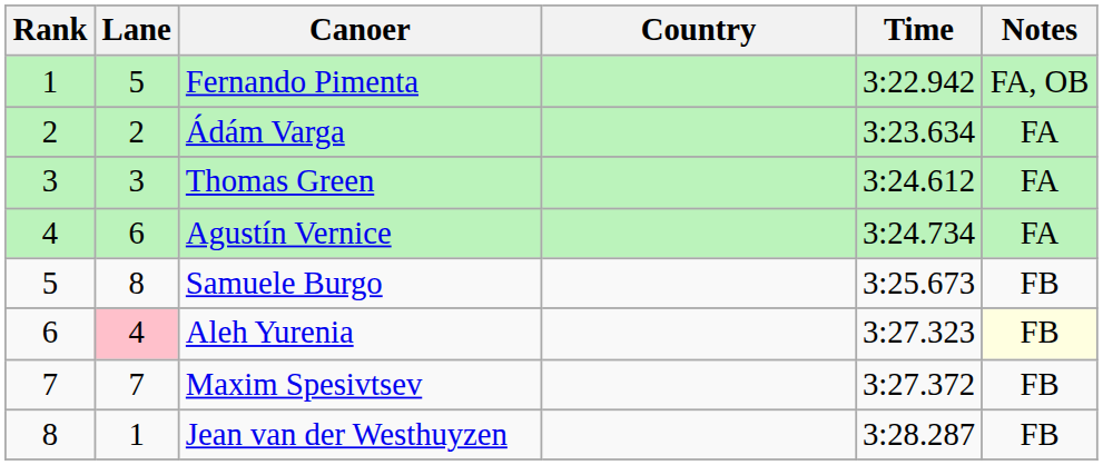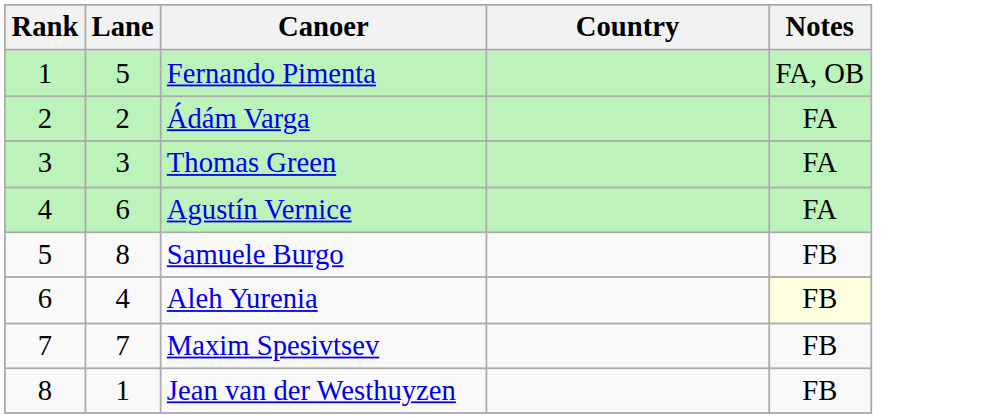- column: Time | 3:22.942 | 3:23.634 | 3:24.612 | 3:24.734 | 3:25.673 | 3:27.323 | 3:27.372 | 3:28.287
Aleh Yurenia | Lane: pink background -> no background
